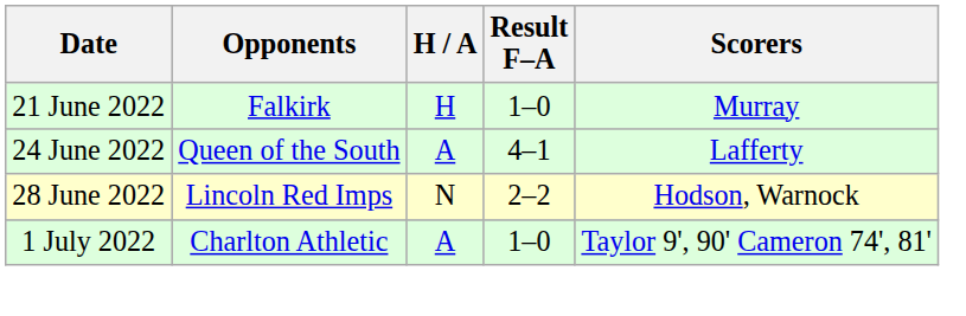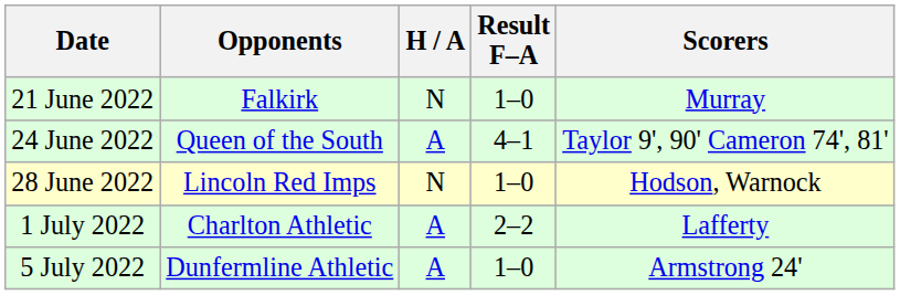21 June 2022 | H / A: H -> N
24 June 2022 | Scorers: Lafferty -> Taylor 9', 90' Cameron 74', 81'
28 June 2022 | Result F–A: 2–2 -> 1–0
1 July 2022 | Result F–A: 1–0 -> 2–2
1 July 2022 | Scorers: Taylor 9', 90' Cameron 74', 81' -> Lafferty
+ row: 5 July 2022 | Dunfermline Athletic | A | 1–0 | Armstrong 24'
